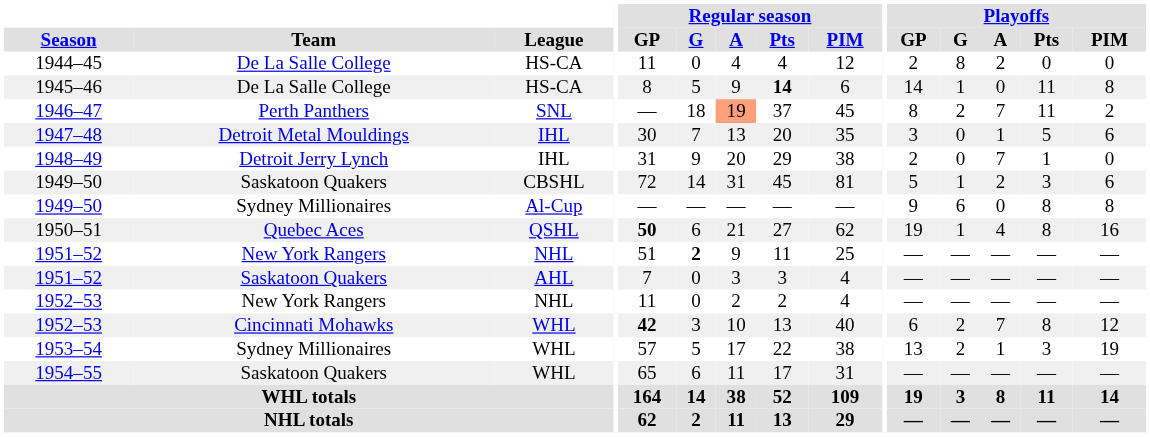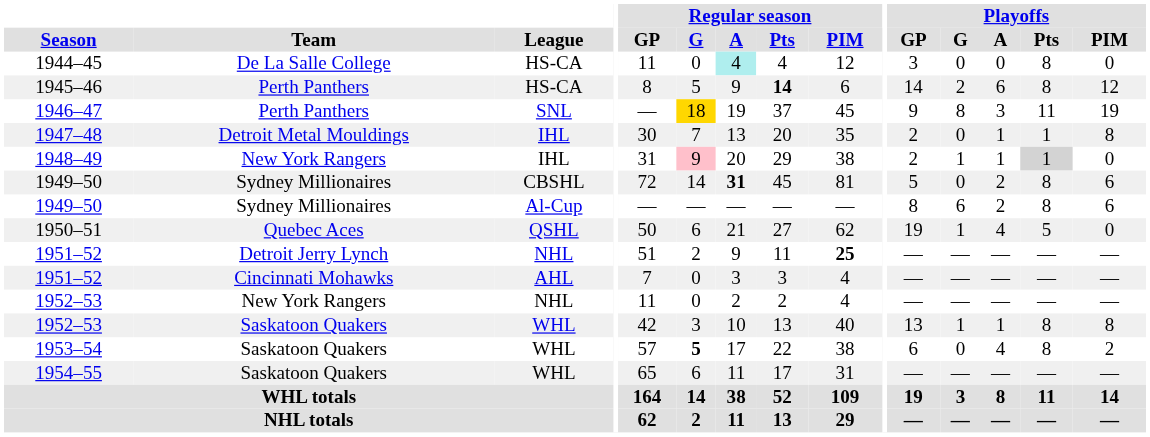1944–45 | Regular season / A: no background -> paleturquoise background
1944–45 | Playoffs / GP: 2 -> 3
1944–45 | Playoffs / G: 8 -> 0
1944–45 | Playoffs / A: 2 -> 0
1944–45 | Playoffs / Pts: 0 -> 8
1945–46 | Team: De La Salle College -> Perth Panthers
1945–46 | Playoffs / G: 1 -> 2
1945–46 | Playoffs / A: 0 -> 6
1945–46 | Playoffs / Pts: 11 -> 8
1945–46 | Playoffs / PIM: 8 -> 12
1946–47 | Regular season / G: no background -> gold background
1946–47 | Regular season / A: lightsalmon background -> no background
1946–47 | Playoffs / GP: 8 -> 9
1946–47 | Playoffs / G: 2 -> 8
1946–47 | Playoffs / A: 7 -> 3
1946–47 | Playoffs / PIM: 2 -> 19
1947–48 | Playoffs / GP: 3 -> 2
1947–48 | Playoffs / Pts: 5 -> 1
1947–48 | Playoffs / PIM: 6 -> 8
1948–49 | Team: Detroit Jerry Lynch -> New York Rangers
1948–49 | Regular season / G: no background -> pink background
1948–49 | Playoffs / G: 0 -> 1
1948–49 | Playoffs / A: 7 -> 1
1948–49 | Playoffs / Pts: no background -> lightgrey background
1949–50 / CBSHL | Team: Saskatoon Quakers -> Sydney Millionaires
1949–50 / CBSHL | Regular season / A: normal -> bold
1949–50 / CBSHL | Playoffs / G: 1 -> 0
1949–50 / CBSHL | Playoffs / Pts: 3 -> 8
1949–50 / Al-Cup | Playoffs / GP: 9 -> 8
1949–50 / Al-Cup | Playoffs / A: 0 -> 2
1949–50 / Al-Cup | Playoffs / PIM: 8 -> 6
1950–51 | Regular season / GP: bold -> normal
1950–51 | Playoffs / Pts: 8 -> 5
1950–51 | Playoffs / PIM: 16 -> 0
1951–52 / NHL | Team: New York Rangers -> Detroit Jerry Lynch
1951–52 / NHL | Regular season / G: bold -> normal
1951–52 / NHL | Regular season / PIM: normal -> bold
1951–52 / AHL | Team: Saskatoon Quakers -> Cincinnati Mohawks
1952–53 / WHL | Team: Cincinnati Mohawks -> Saskatoon Quakers
1952–53 / WHL | Regular season / GP: bold -> normal
1952–53 / WHL | Playoffs / GP: 6 -> 13
1952–53 / WHL | Playoffs / G: 2 -> 1
1952–53 / WHL | Playoffs / A: 7 -> 1
1952–53 / WHL | Playoffs / PIM: 12 -> 8
1953–54 | Team: Sydney Millionaires -> Saskatoon Quakers
1953–54 | Regular season / G: normal -> bold
1953–54 | Playoffs / GP: 13 -> 6
1953–54 | Playoffs / G: 2 -> 0
1953–54 | Playoffs / A: 1 -> 4
1953–54 | Playoffs / Pts: 3 -> 8
1953–54 | Playoffs / PIM: 19 -> 2
